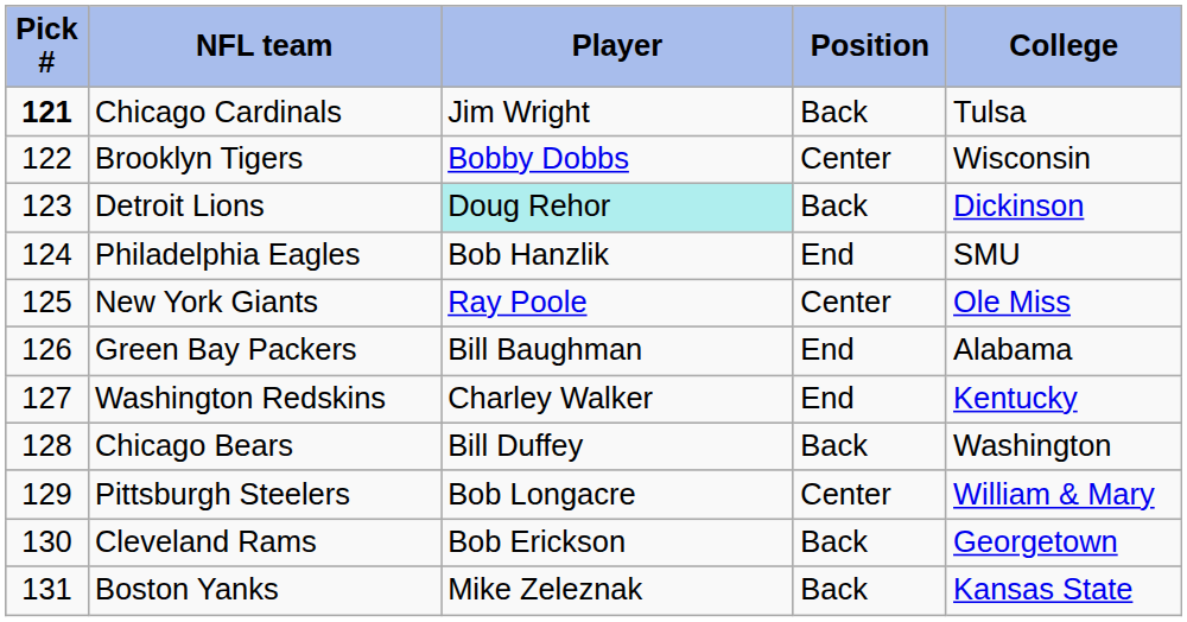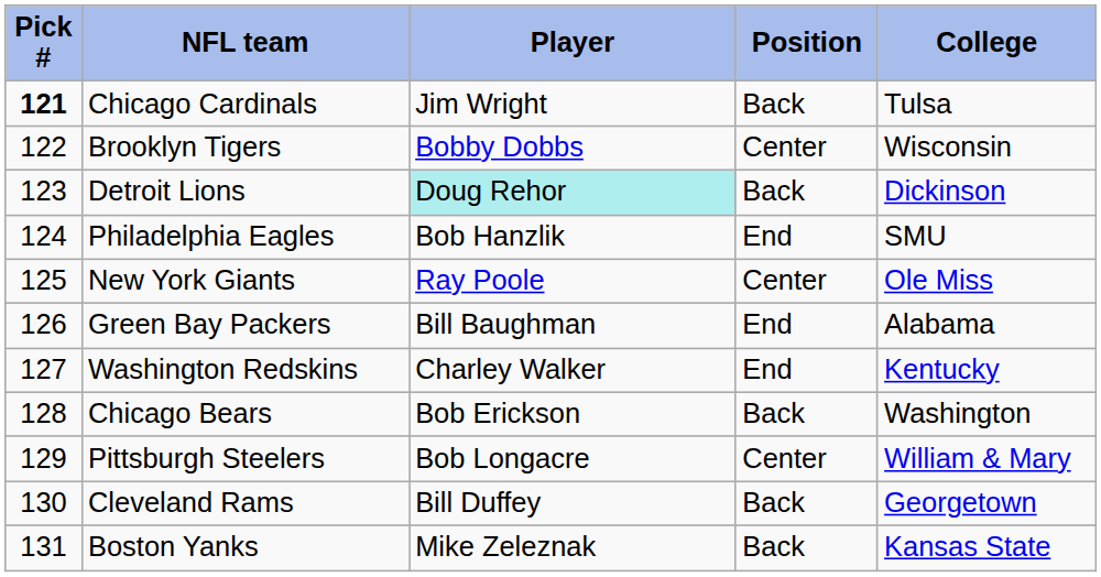Chicago Bears | Player: Bill Duffey -> Bob Erickson
Cleveland Rams | Player: Bob Erickson -> Bill Duffey
